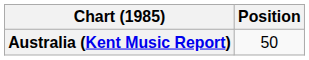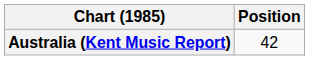Australia (Kent Music Report) | Position: 50 -> 42
